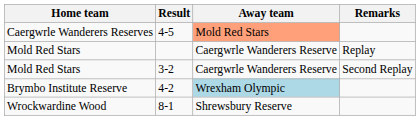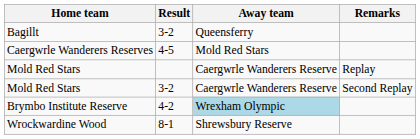+ row: Bagillt | 3-2 | Queensferry
Caergwrle Wanderers Reserves | Away team: lightsalmon background -> no background
